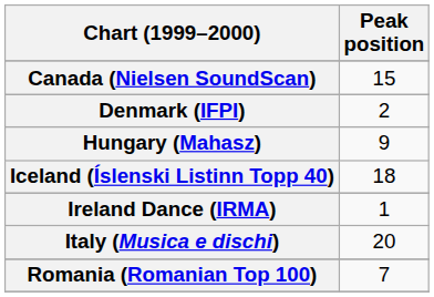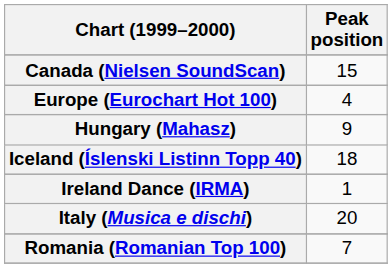- row: Denmark (IFPI) | 2
+ row: Europe (Eurochart Hot 100) | 4
